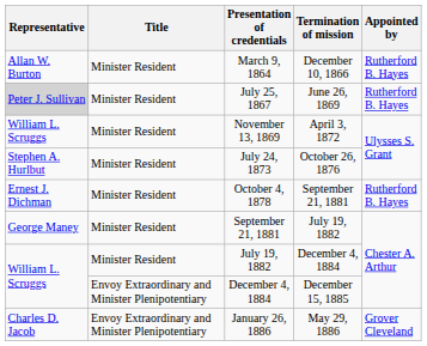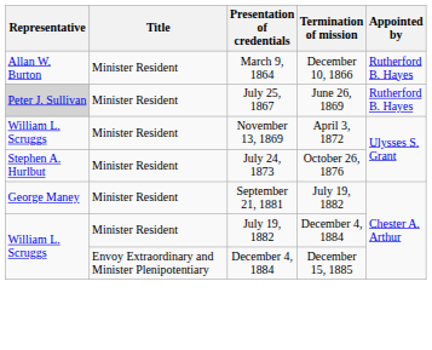- row: Ernest J. Dichman | Minister Resident | October 4, 1878 | September 21, 1881 | Rutherford B. Hayes
- row: Charles D. Jacob | Envoy Extraordinary and Minister Plenipotentiary | January 26, 1886 | May 29, 1886 | Grover Cleveland
